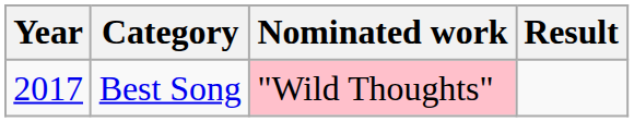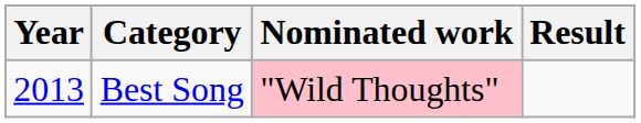Best Song | Year: 2017 -> 2013
